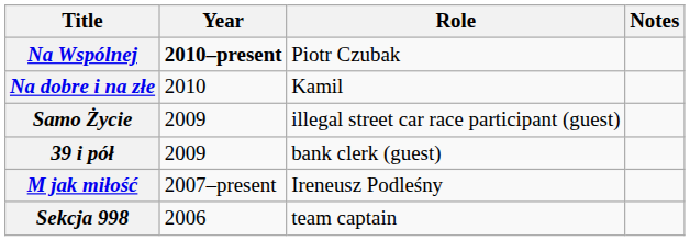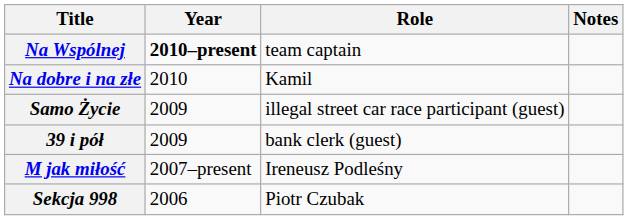Na Wspólnej | Role: Piotr Czubak -> team captain
Sekcja 998 | Role: team captain -> Piotr Czubak
